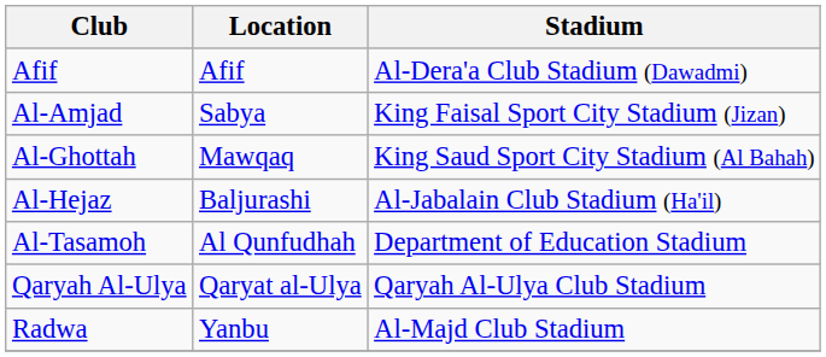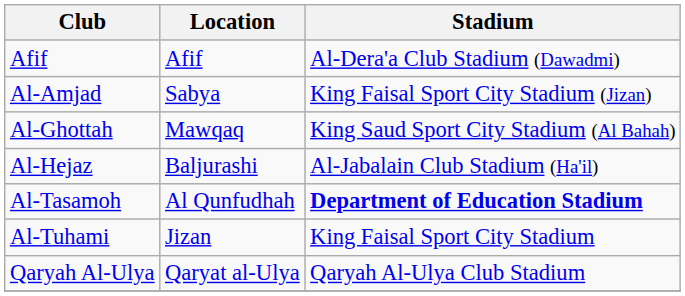Al-Tasamoh | Stadium: normal -> bold
+ row: Al-Tuhami | Jizan | King Faisal Sport City Stadium
- row: Radwa | Yanbu | Al-Majd Club Stadium
